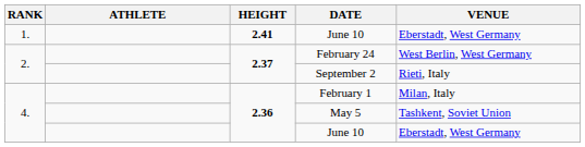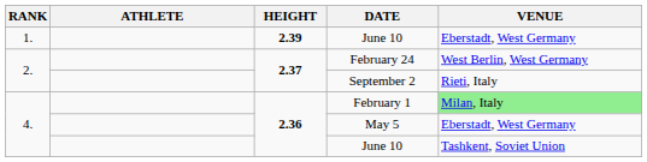1. / June 10 | HEIGHT: 2.41 -> 2.39
February 1 | VENUE: no background -> lightgreen background
May 5 | VENUE: Tashkent, Soviet Union -> Eberstadt, West Germany
4. / June 10 | VENUE: Eberstadt, West Germany -> Tashkent, Soviet Union
